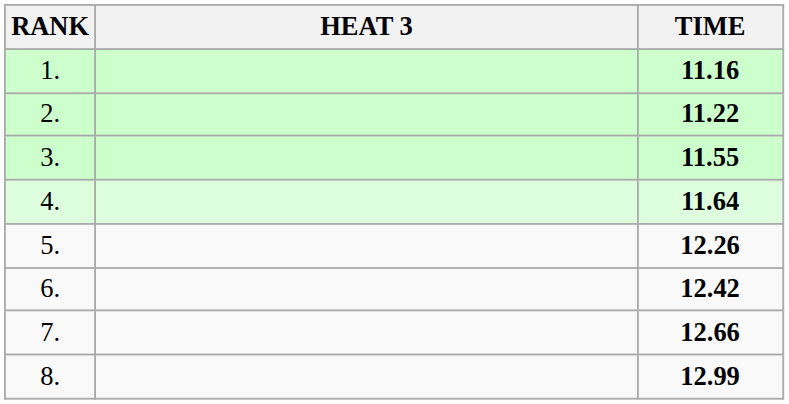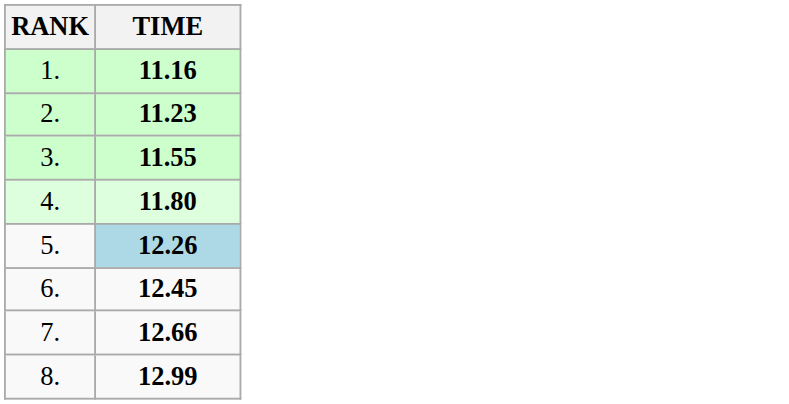- column: HEAT 3
2. | TIME: 11.22 -> 11.23
4. | TIME: 11.64 -> 11.80
5. | TIME: no background -> lightblue background
6. | TIME: 12.42 -> 12.45
